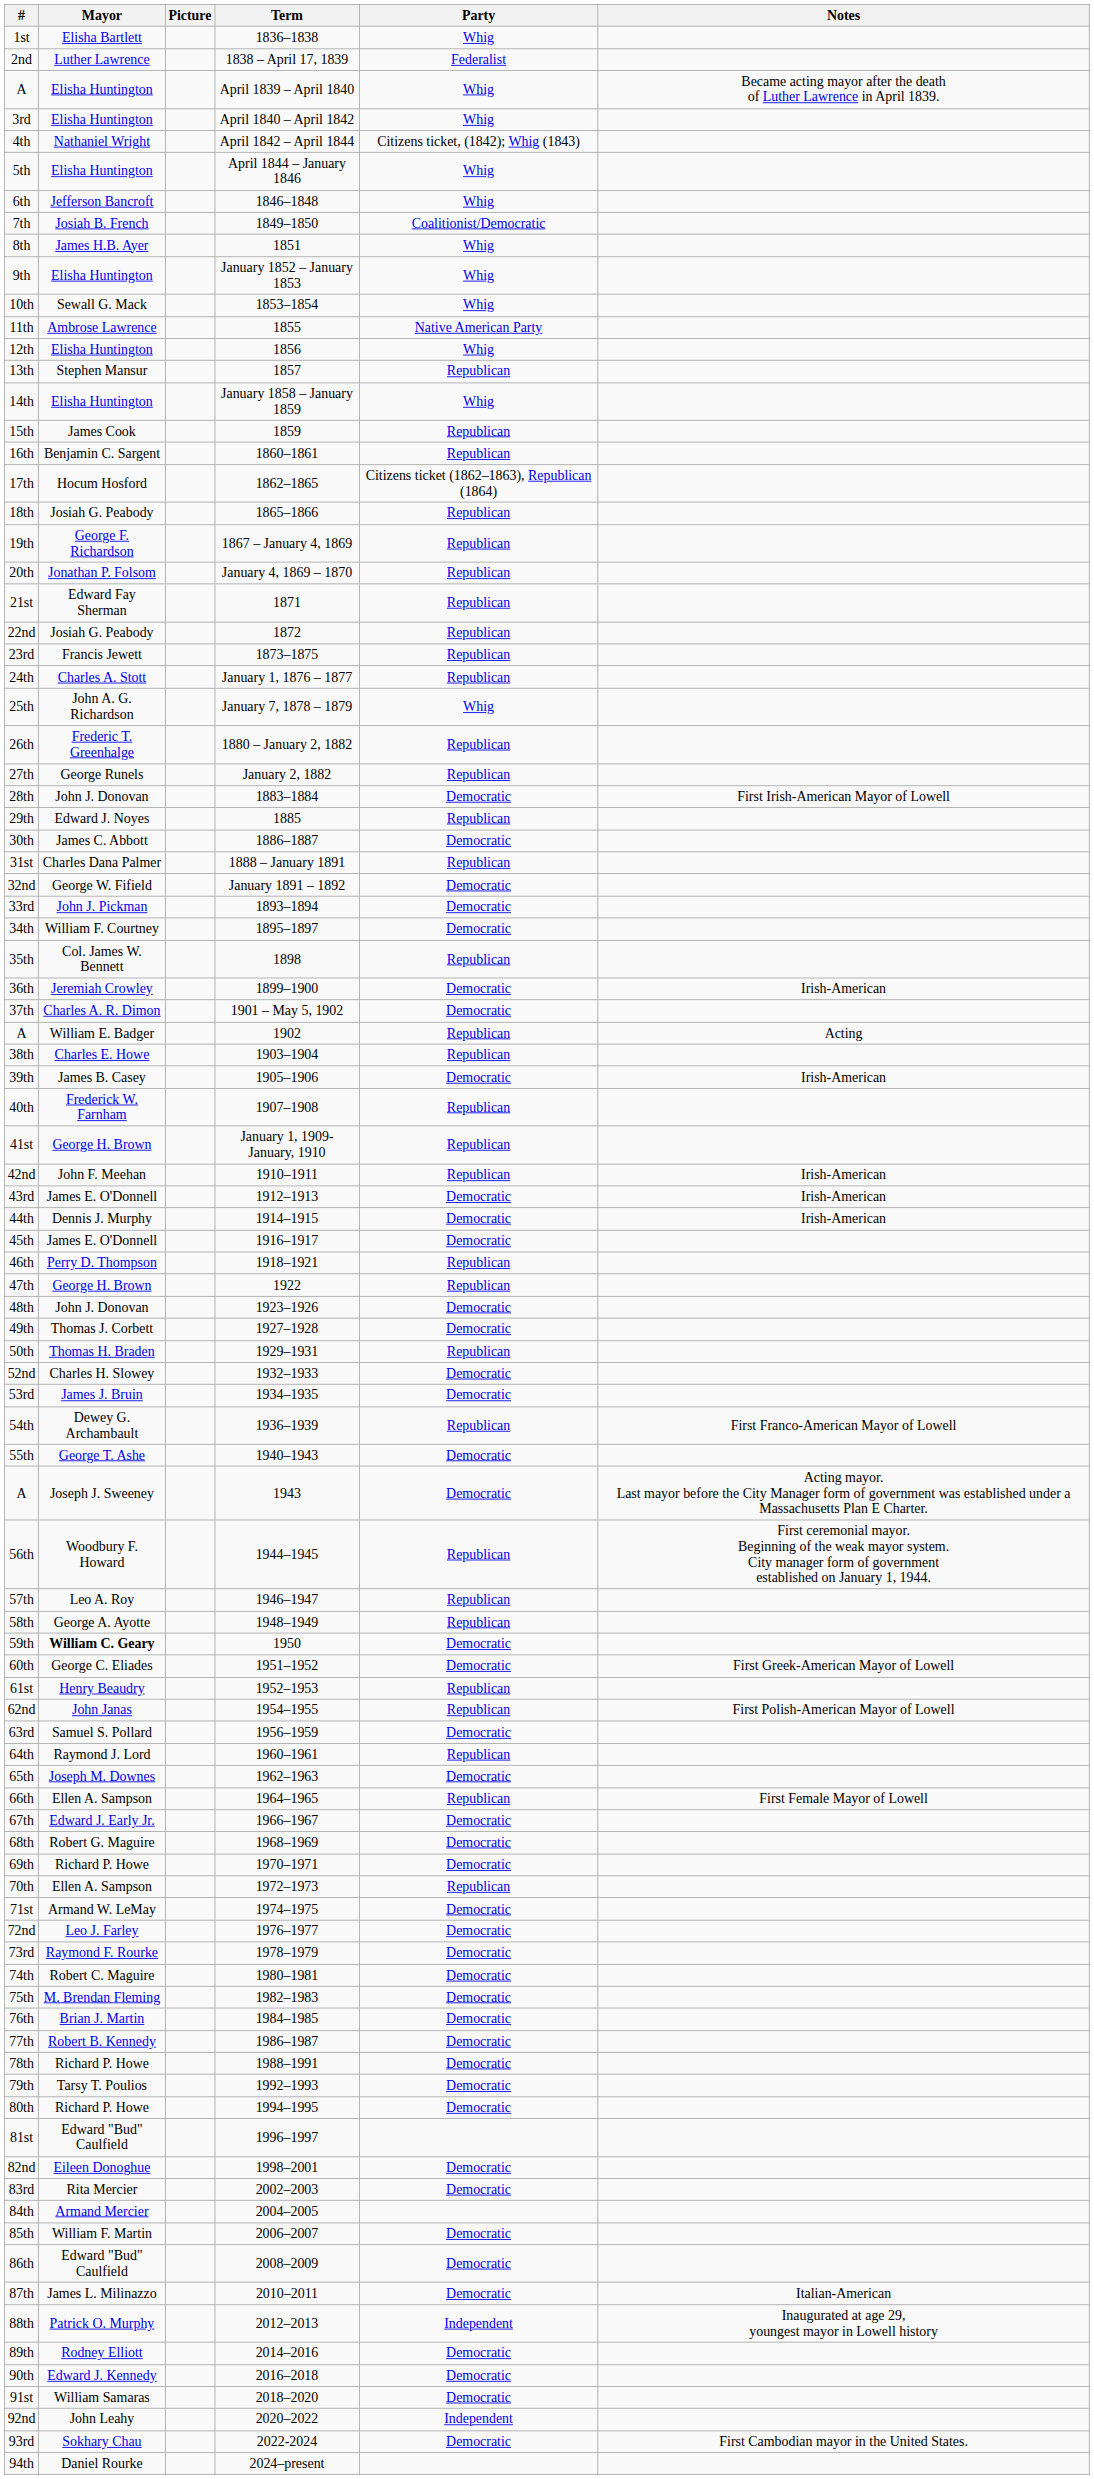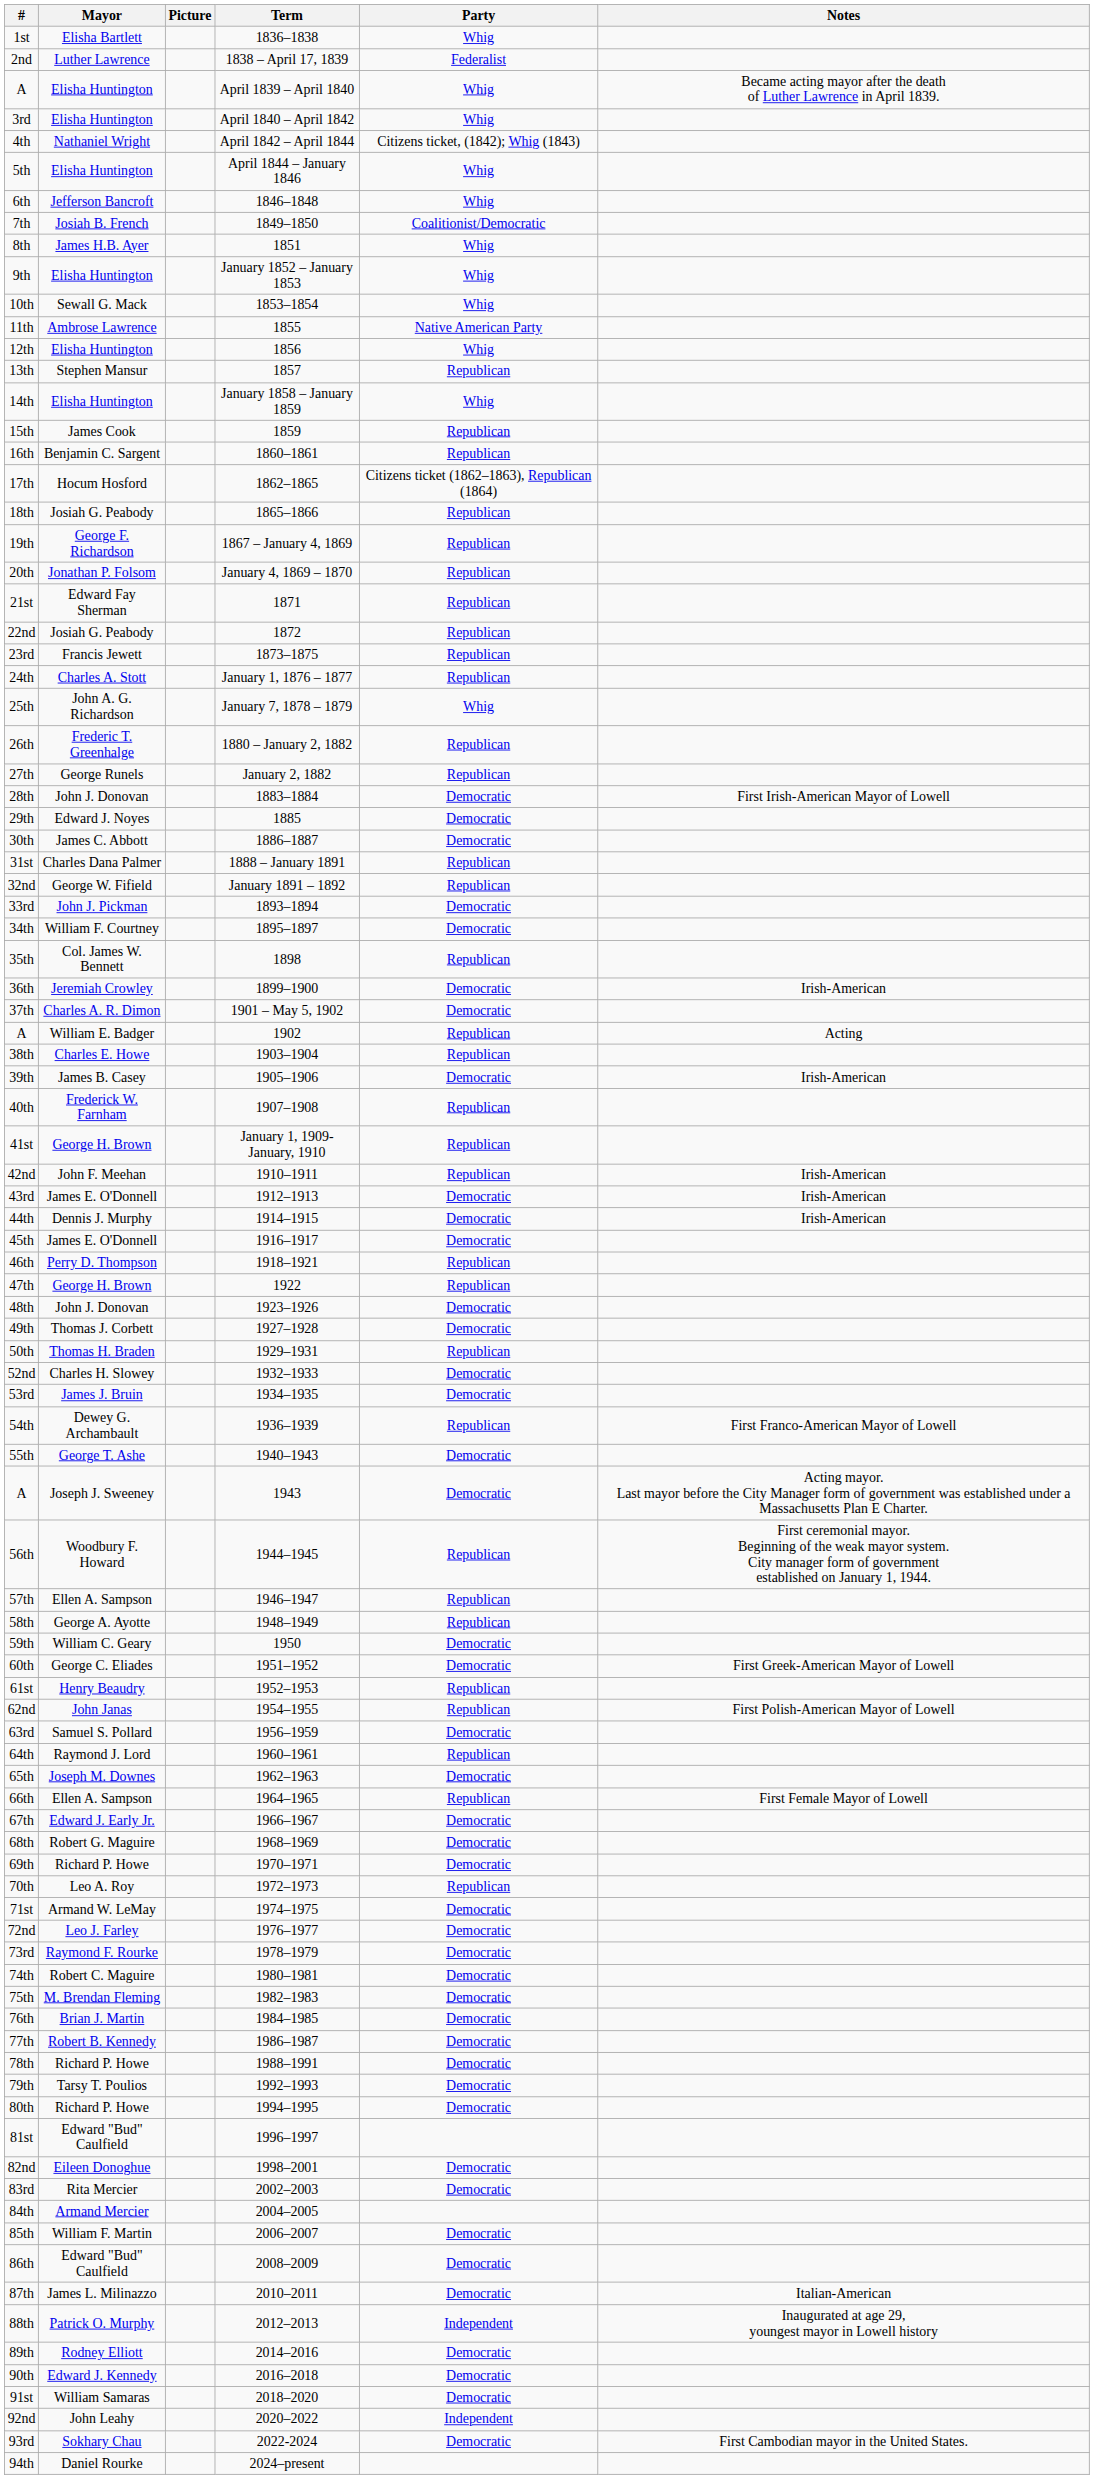29th | Party: Republican -> Democratic
32nd | Party: Democratic -> Republican
57th | Mayor: Leo A. Roy -> Ellen A. Sampson
59th | Mayor: bold -> normal
70th | Mayor: Ellen A. Sampson -> Leo A. Roy
